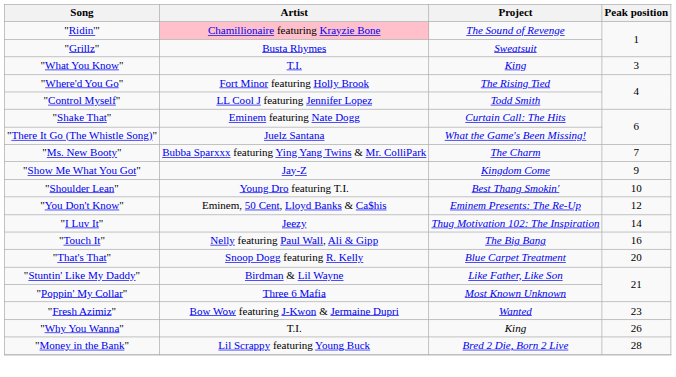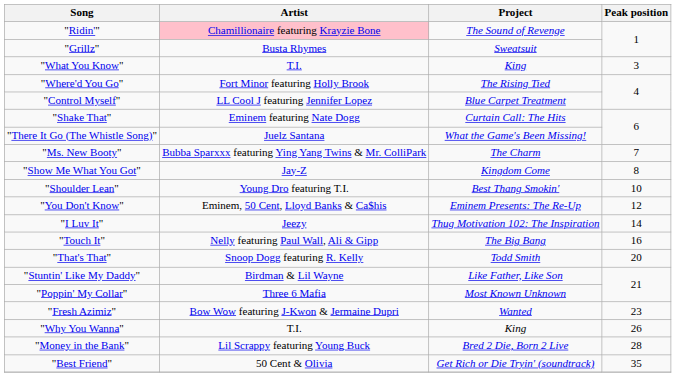"Control Myself" | Project: Todd Smith -> Blue Carpet Treatment
"Show Me What You Got" | Peak position: 9 -> 8
"That's That" | Project: Blue Carpet Treatment -> Todd Smith
+ row: "Best Friend" | 50 Cent & Olivia | Get Rich or Die Tryin' (soundtrack) | 35
